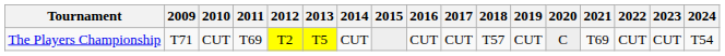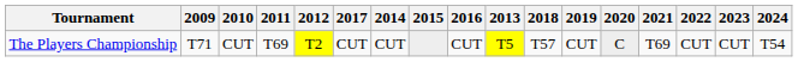columns swapped: 2013 <-> 2017
